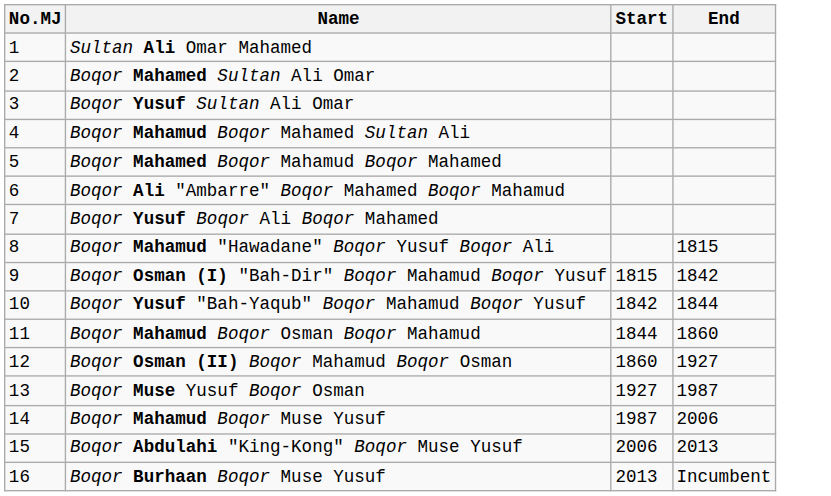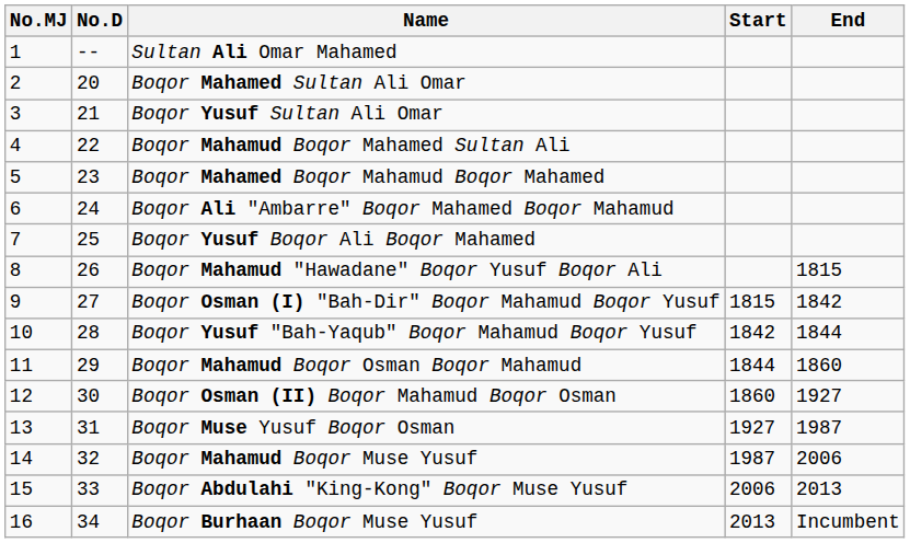+ column: No.D | -- | 20 | 21 | 22 | 23 | 24 | 25 | 26 | 27 | 28 | 29 | 30 | 31 | 32 | 33 | 34
